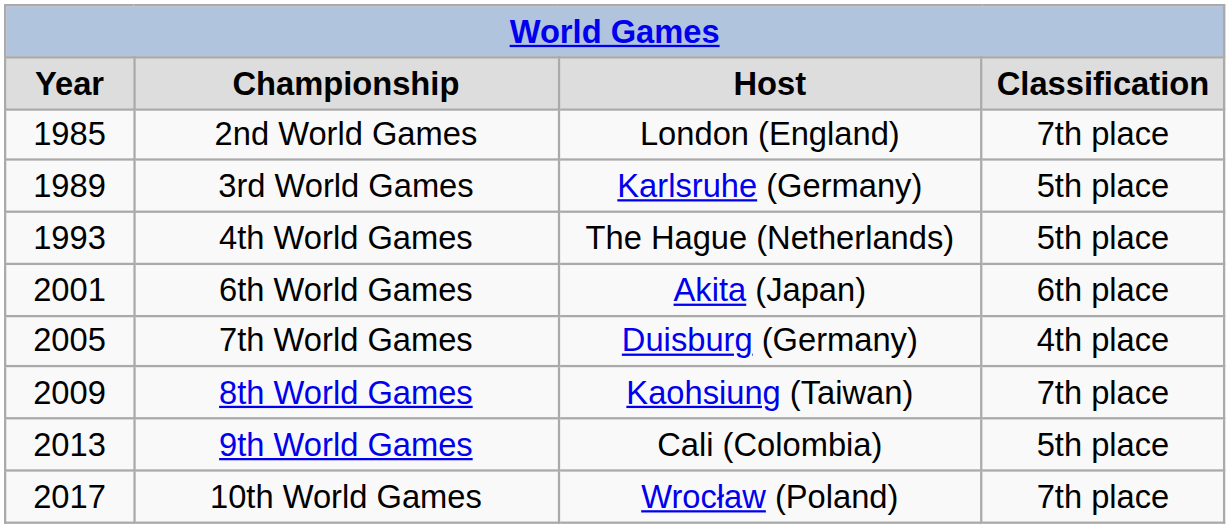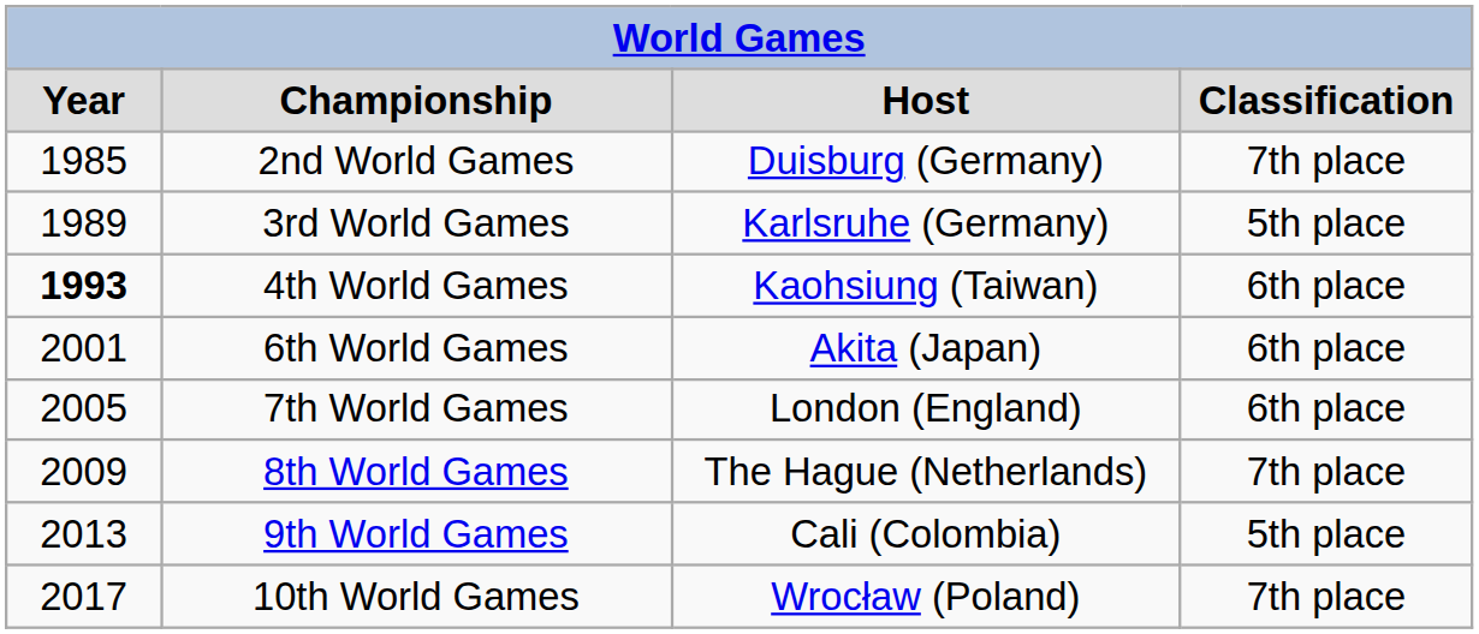2nd World Games | column 3: London (England) -> Duisburg (Germany)
4th World Games | column 1: normal -> bold
4th World Games | column 3: The Hague (Netherlands) -> Kaohsiung (Taiwan)
4th World Games | column 4: 5th place -> 6th place
7th World Games | column 3: Duisburg (Germany) -> London (England)
7th World Games | column 4: 4th place -> 6th place
8th World Games | column 3: Kaohsiung (Taiwan) -> The Hague (Netherlands)
